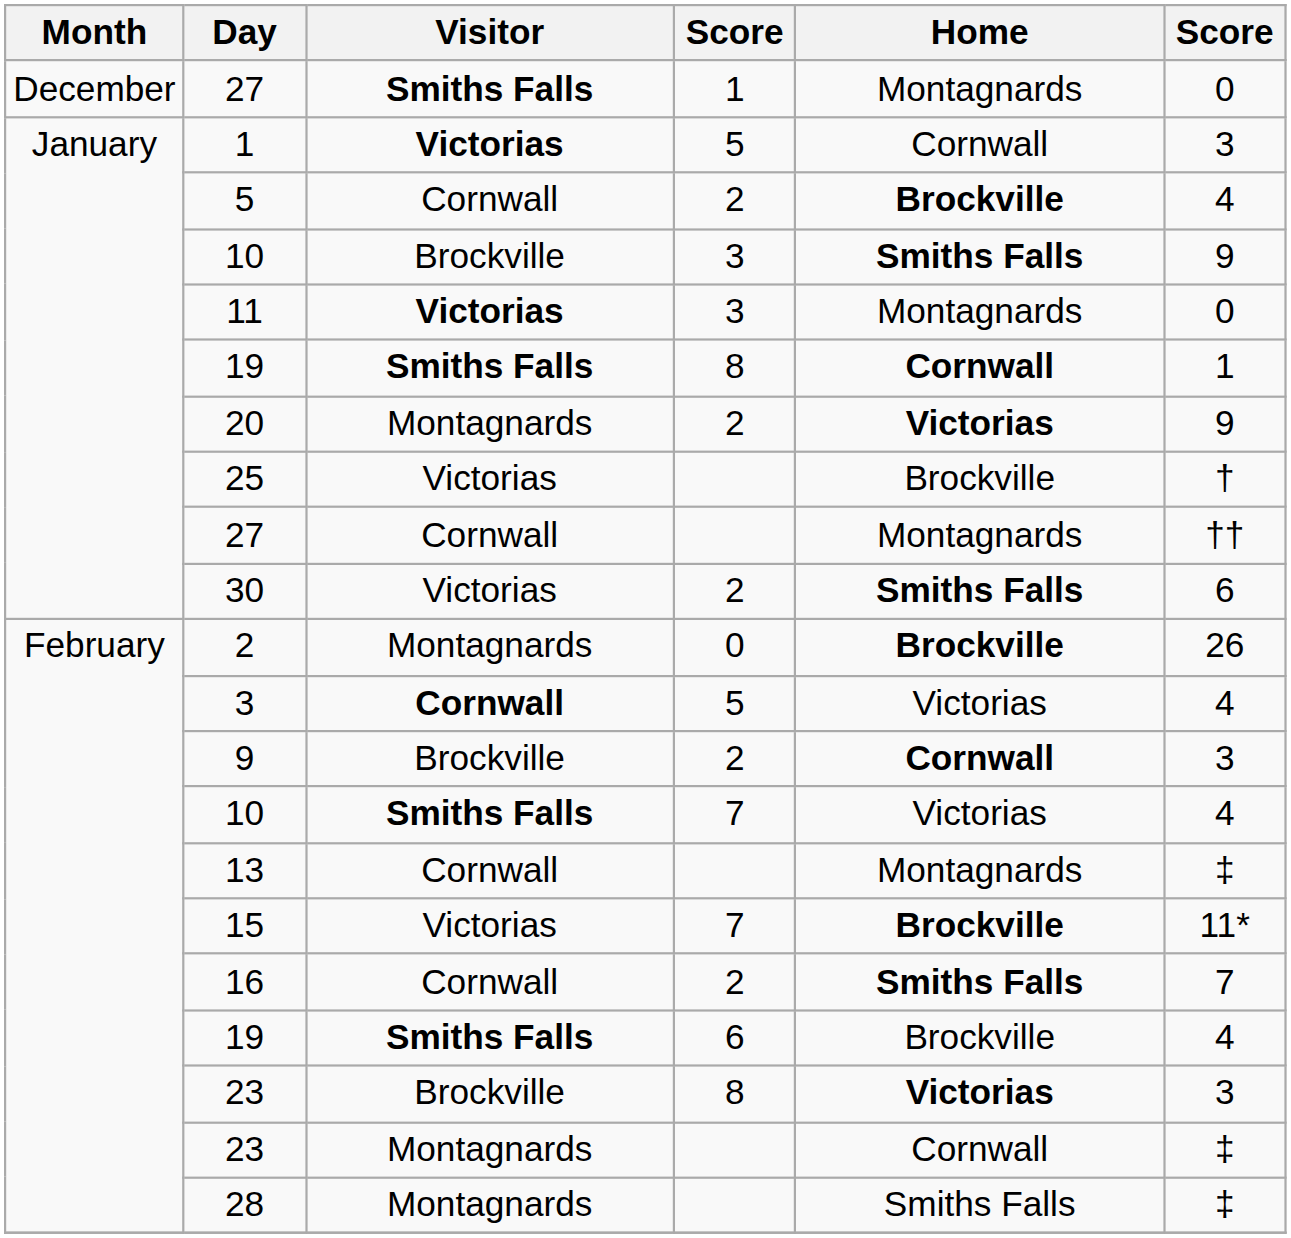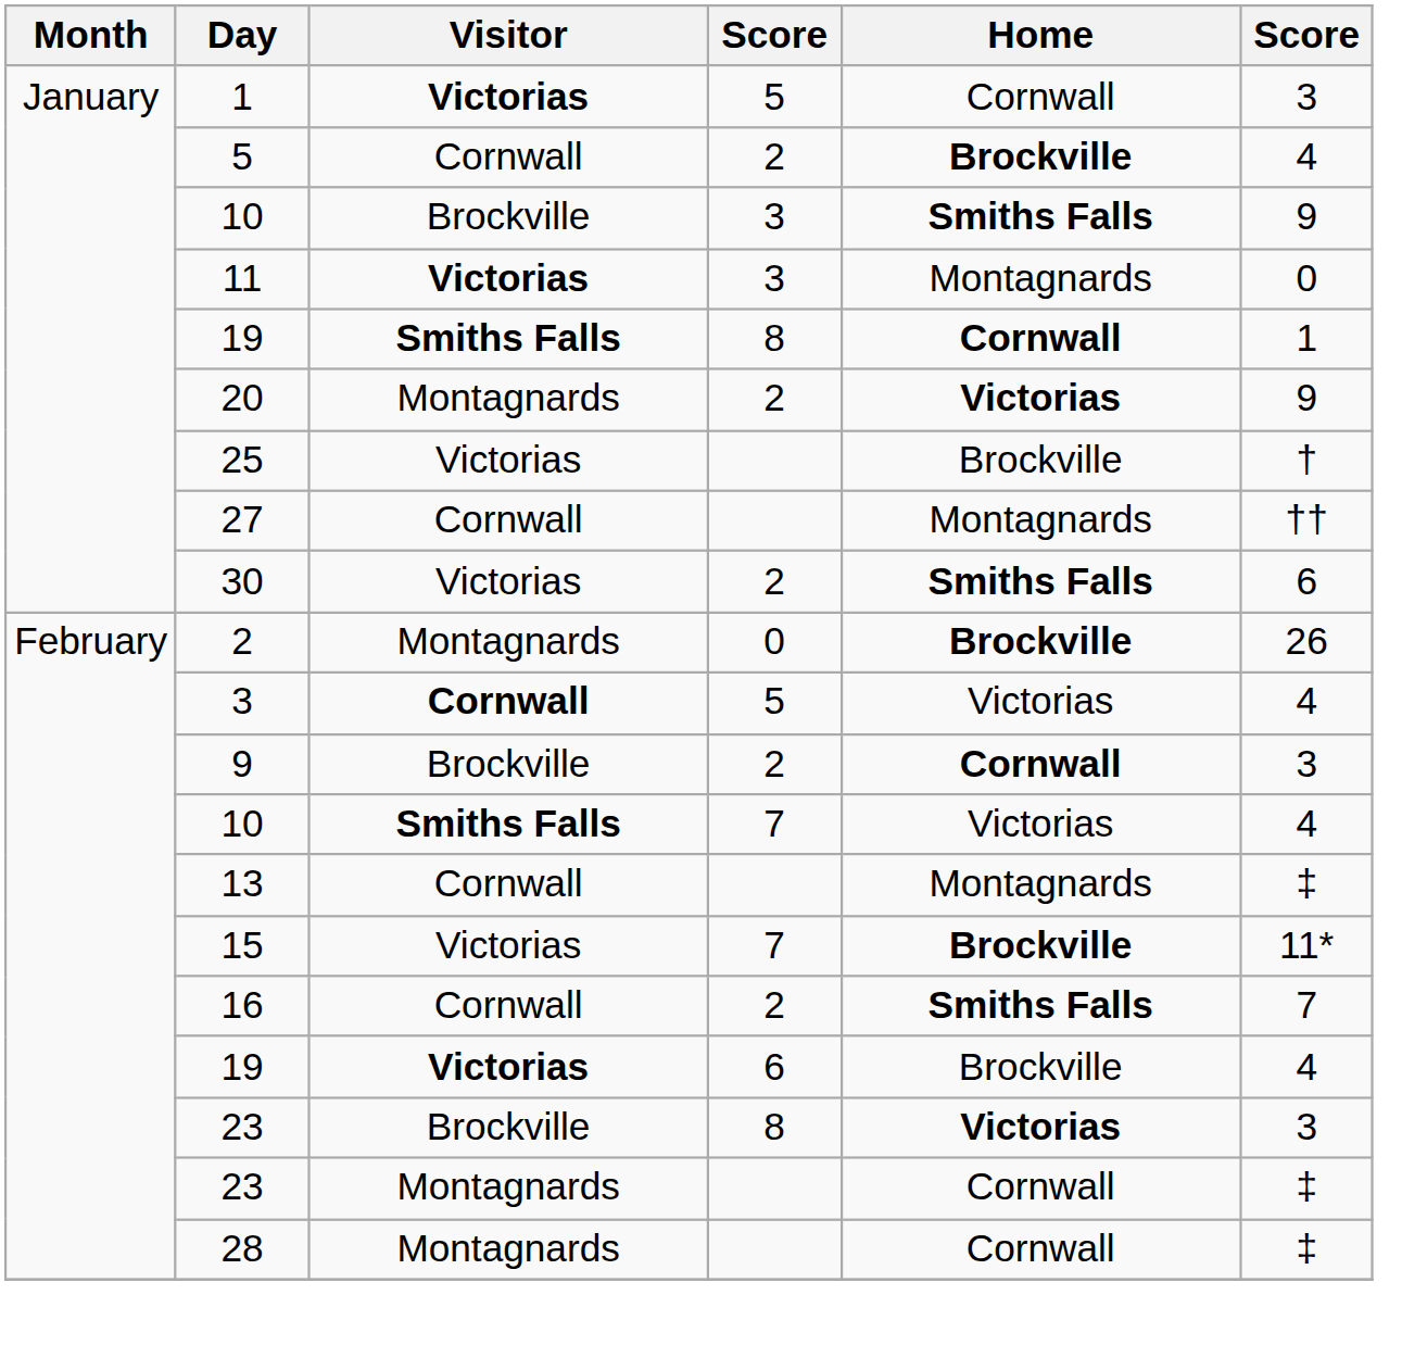- row: December | 27 | Smiths Falls | 1 | Montagnards | 0
19 / 6 | Visitor: Smiths Falls -> Victorias
28 | Home: Smiths Falls -> Cornwall
